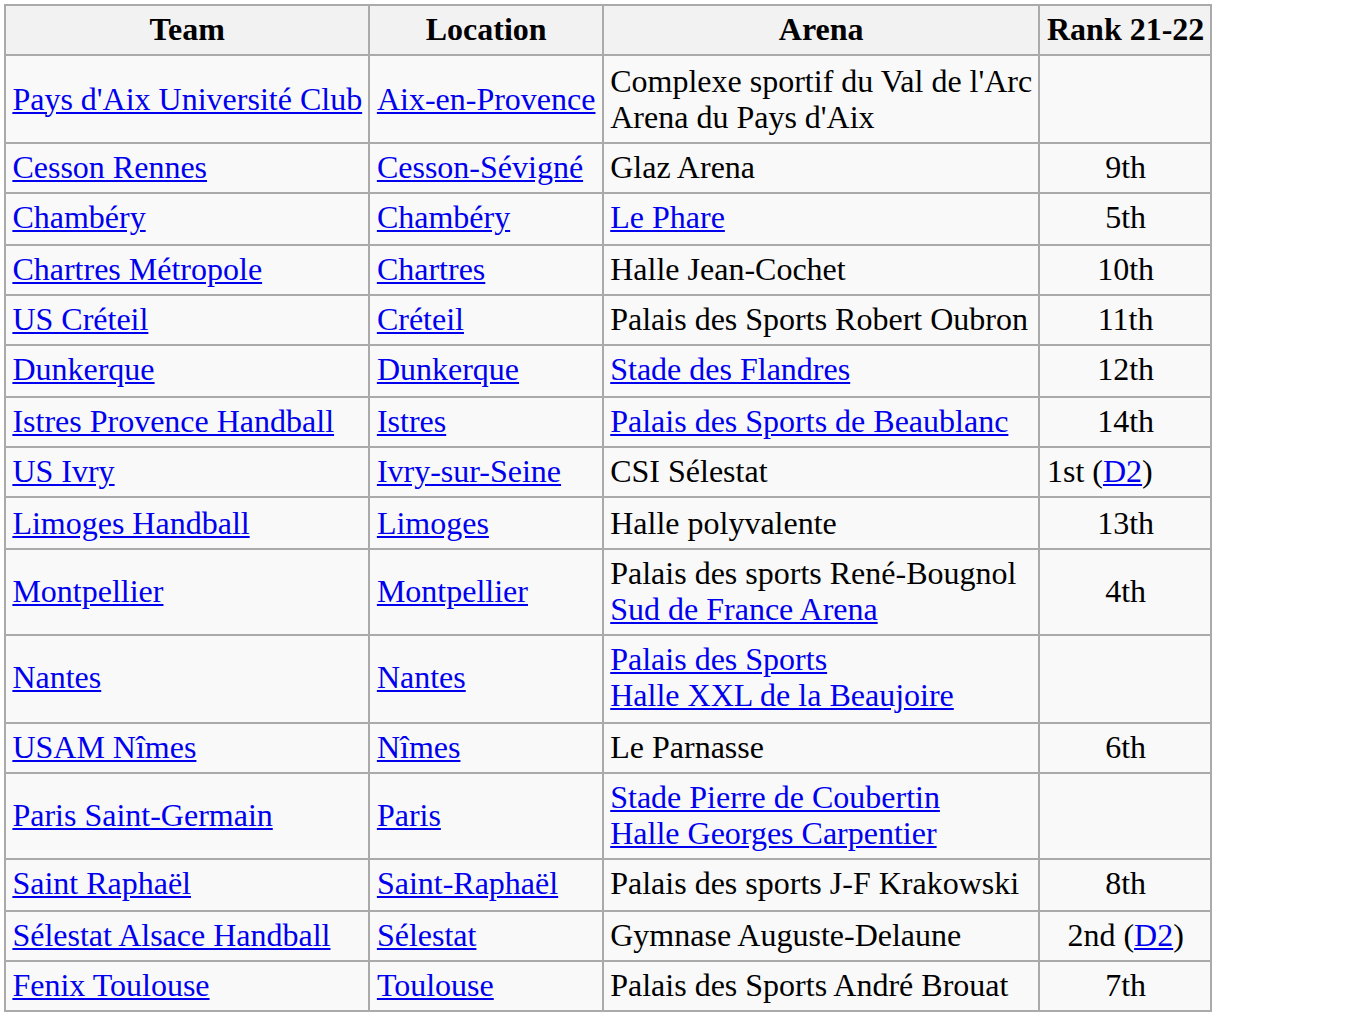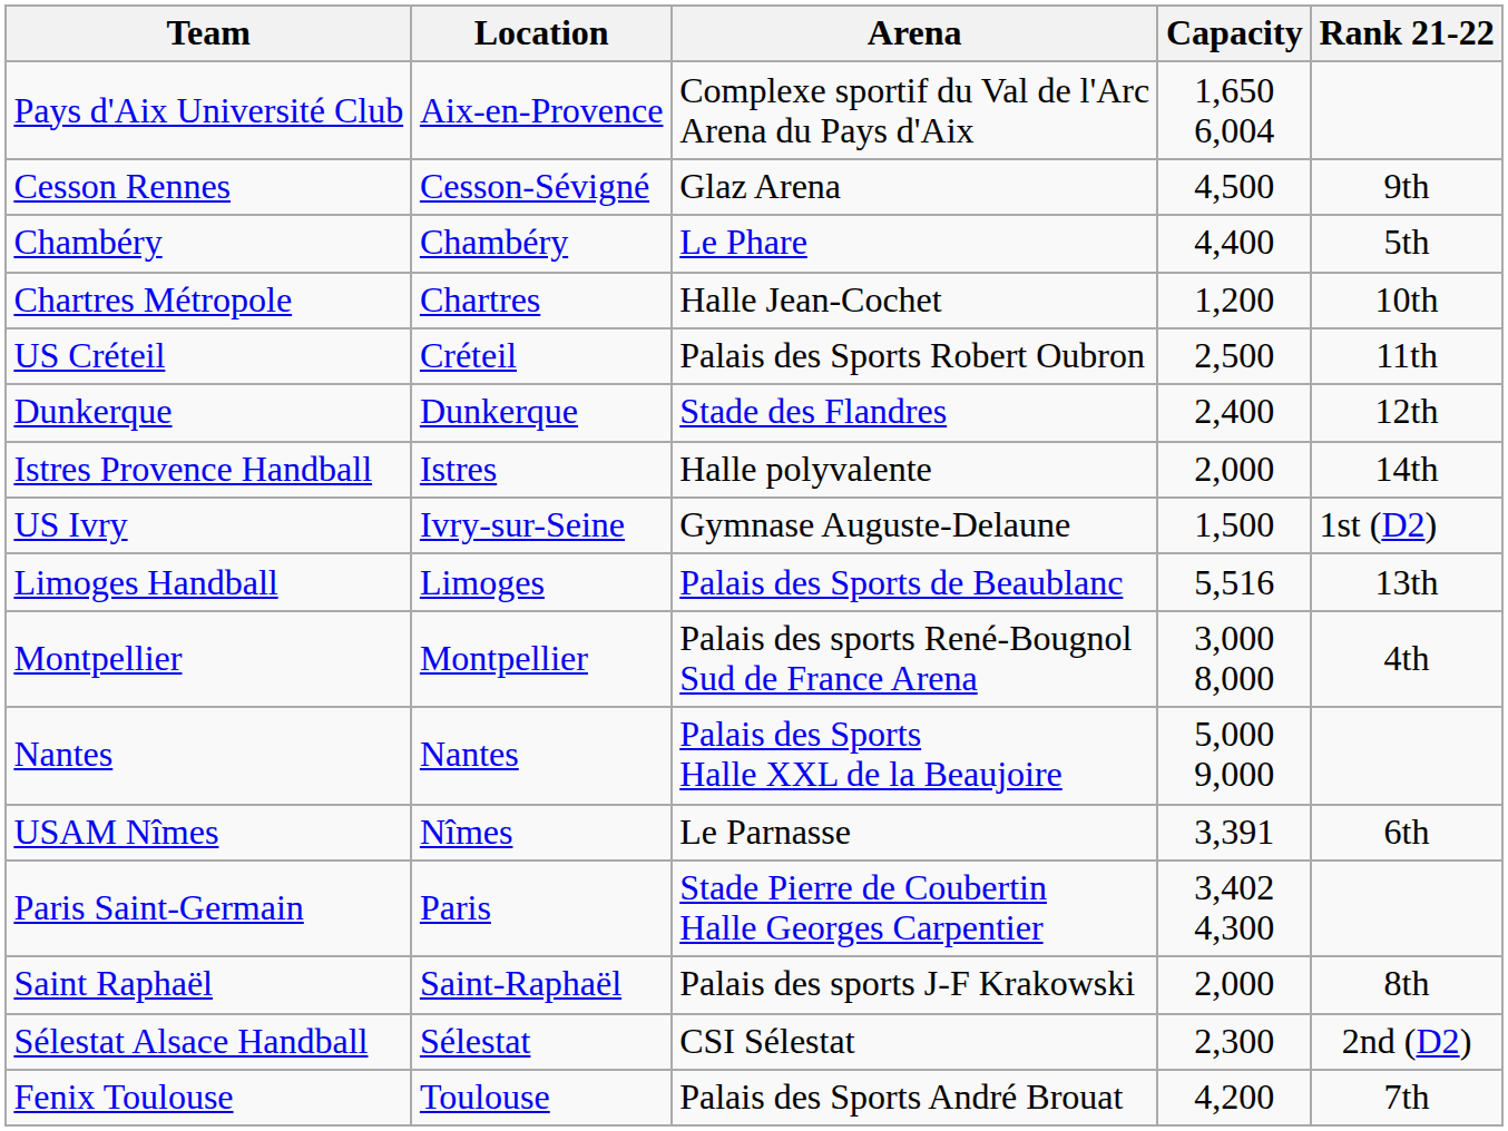+ column: Capacity | 1,650 6,004 | 4,500 | 4,400 | 1,200 | 2,500 | 2,400 | 2,000 | 1,500 | 5,516 | 3,000 8,000 | 5,000 9,000 | 3,391 | 3,402 4,300 | 2,000 | 2,300 | 4,200
Istres Provence Handball | Arena: Palais des Sports de Beaublanc -> Halle polyvalente
US Ivry | Arena: CSI Sélestat -> Gymnase Auguste-Delaune
Limoges Handball | Arena: Halle polyvalente -> Palais des Sports de Beaublanc
Sélestat Alsace Handball | Arena: Gymnase Auguste-Delaune -> CSI Sélestat
